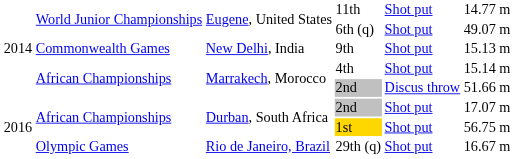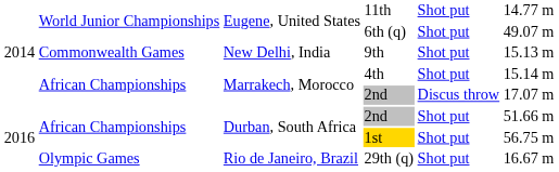Marrakech, Morocco / 2nd | column 6: 51.66 m -> 17.07 m
Durban, South Africa / 2nd | column 6: 17.07 m -> 51.66 m
